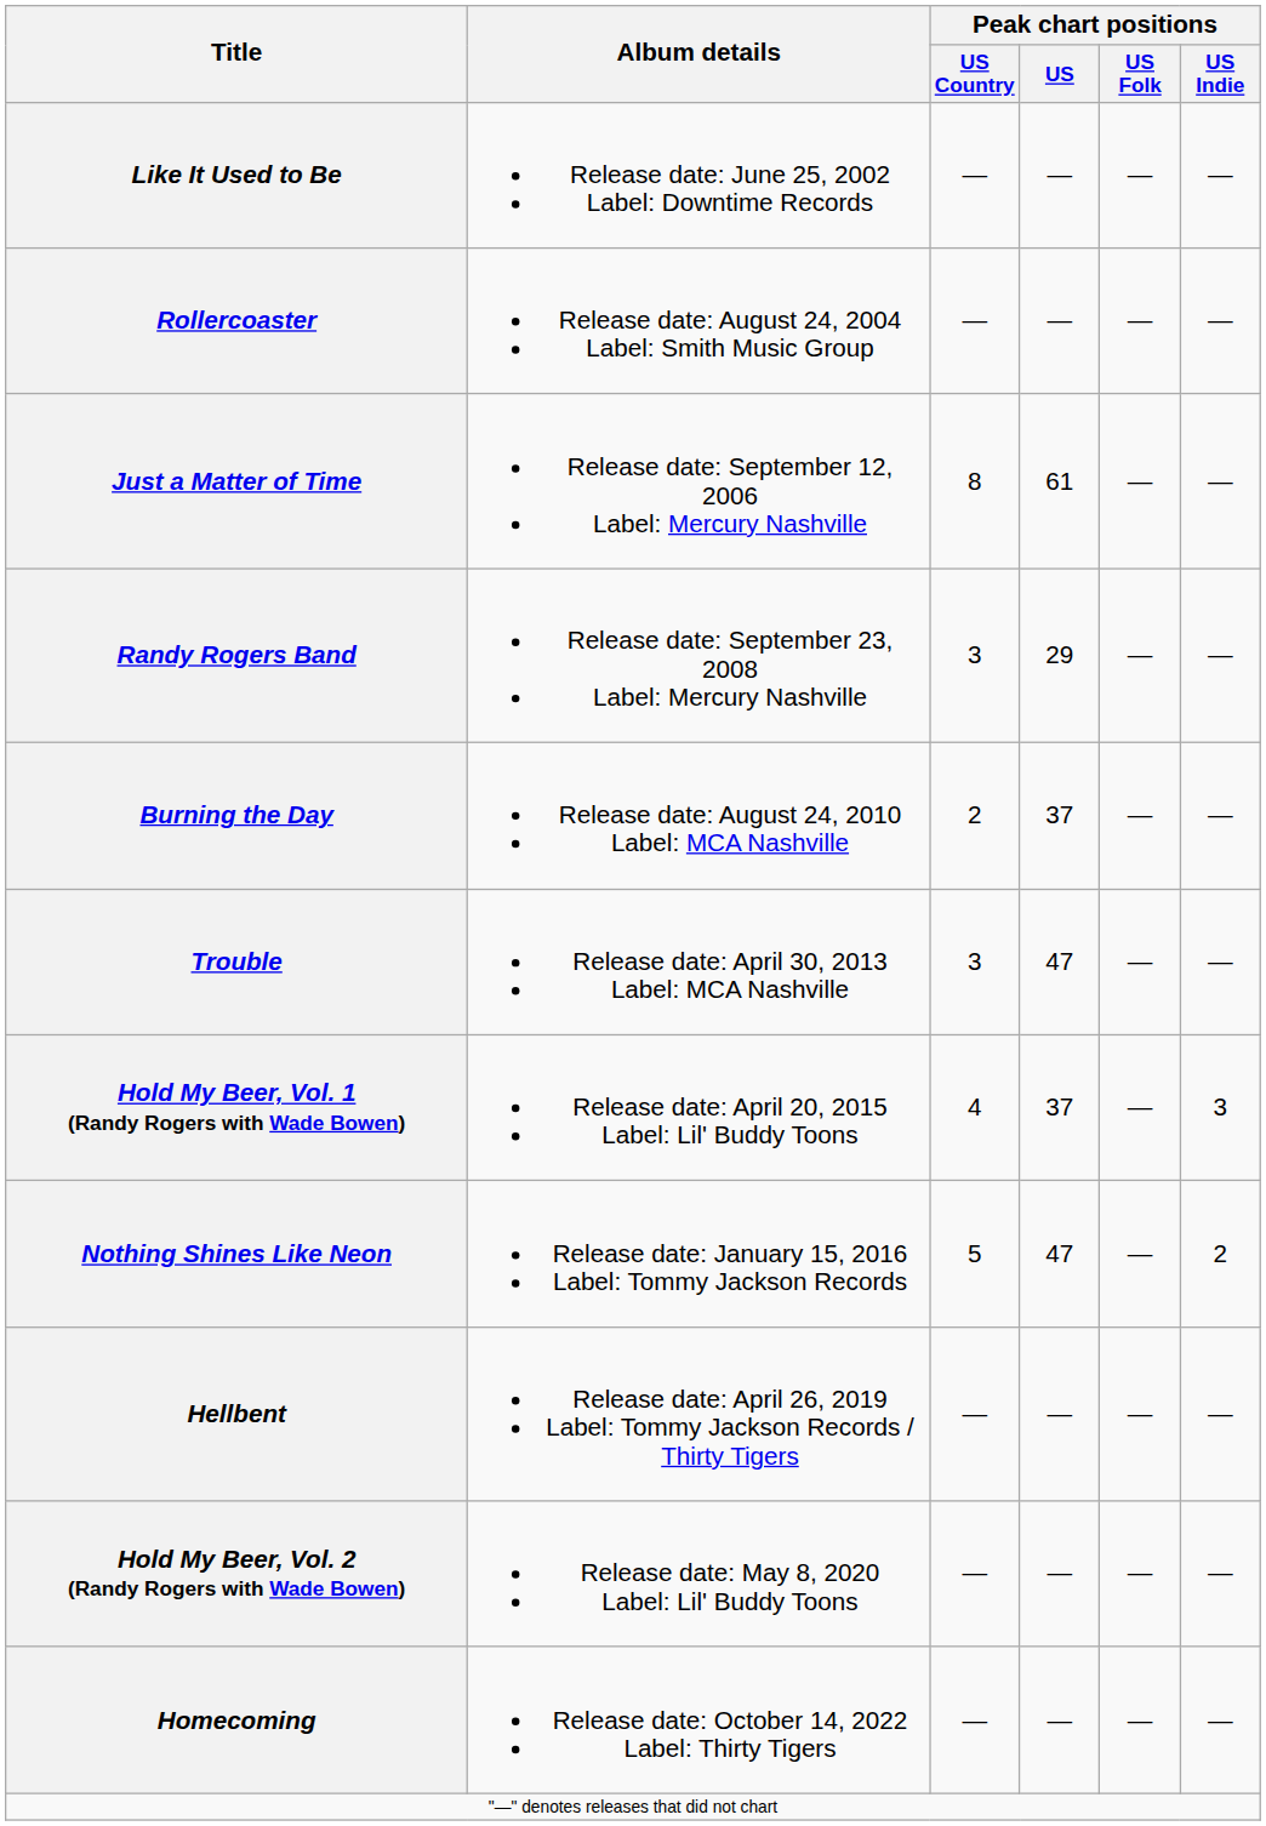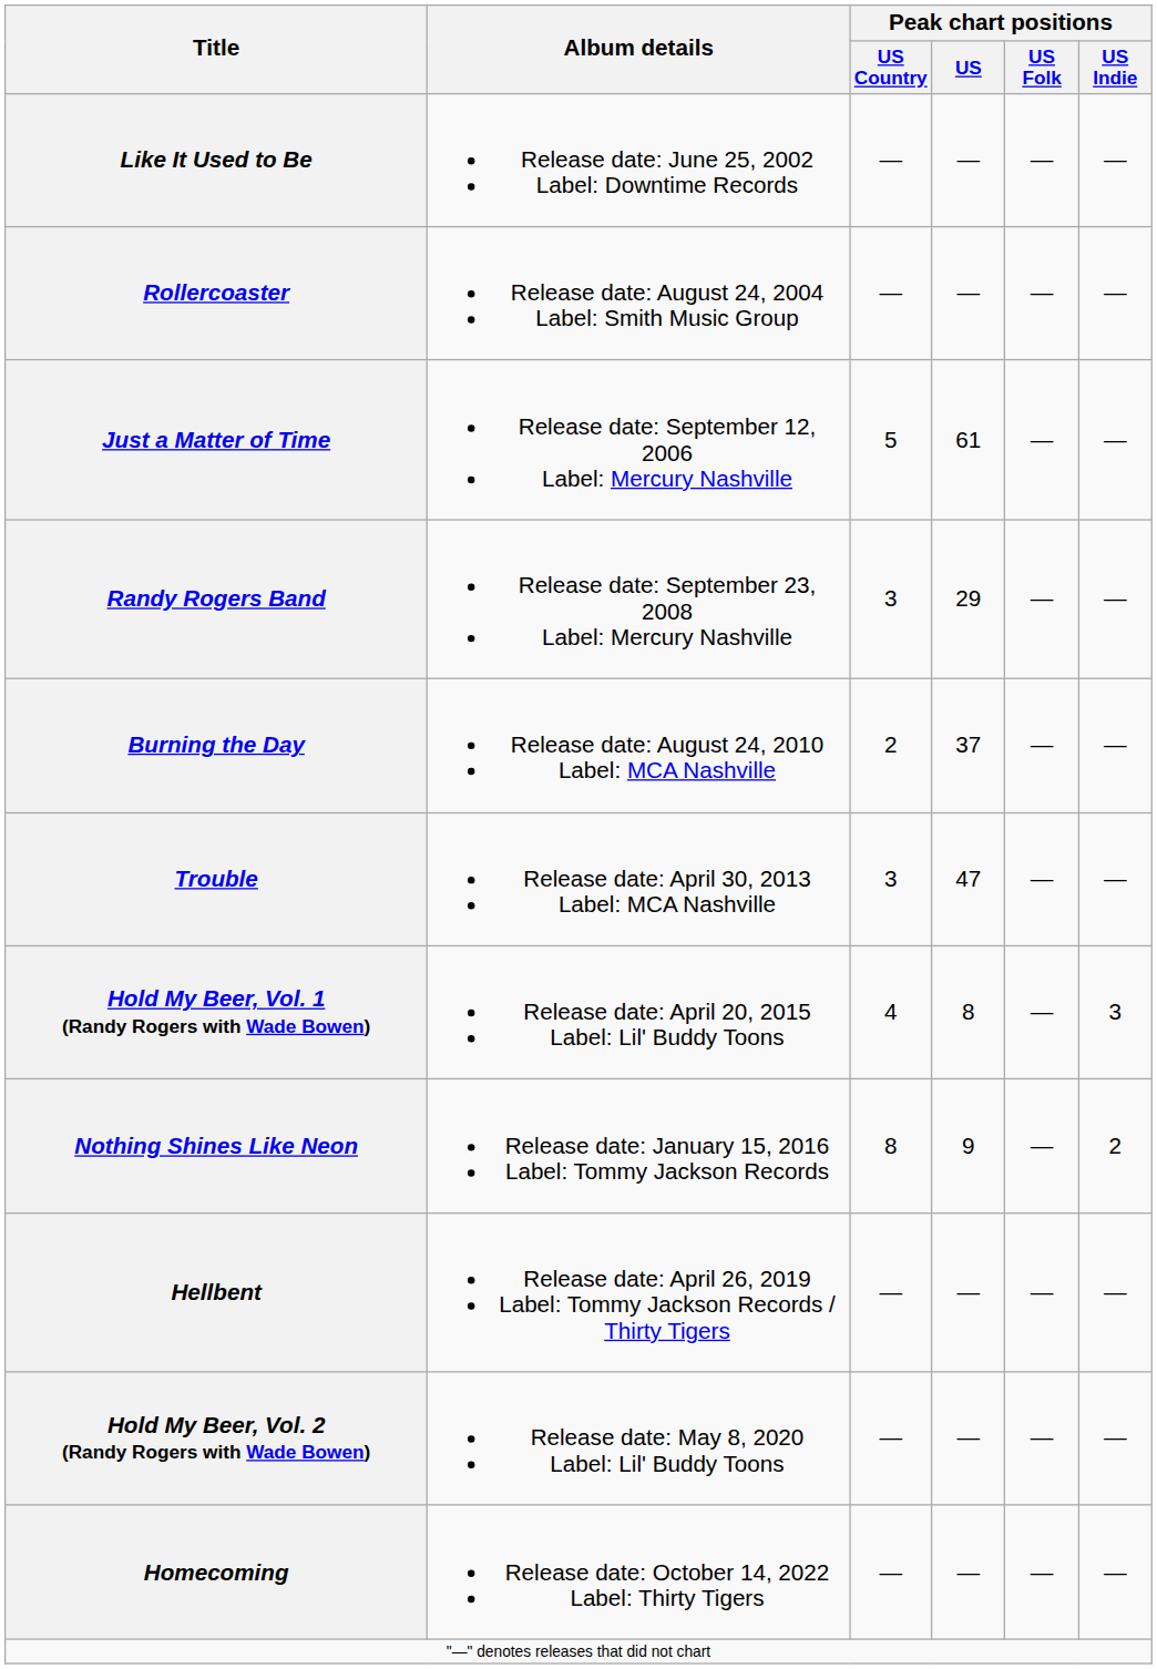Just a Matter of Time | Peak chart positions / US Country: 8 -> 5
Hold My Beer, Vol. 1 (Randy Rogers with Wade Bowen) | Peak chart positions / US: 37 -> 8
Nothing Shines Like Neon | Peak chart positions / US Country: 5 -> 8
Nothing Shines Like Neon | Peak chart positions / US: 47 -> 9
